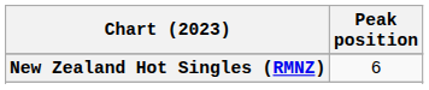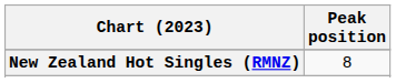New Zealand Hot Singles (RMNZ) | Peak position: 6 -> 8
